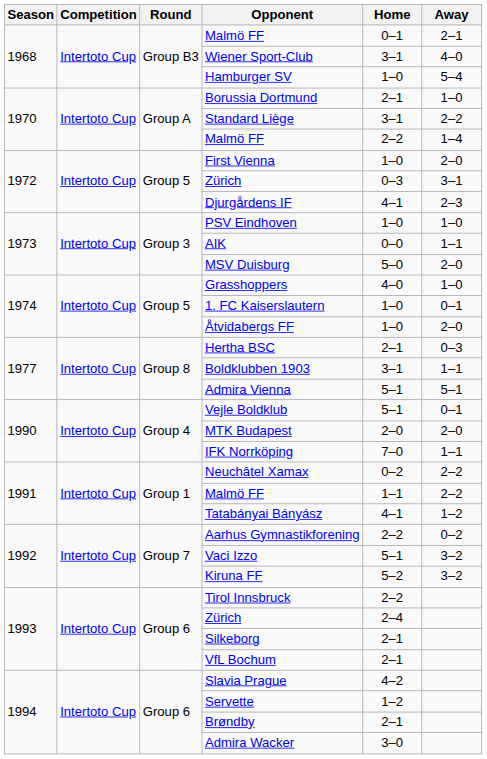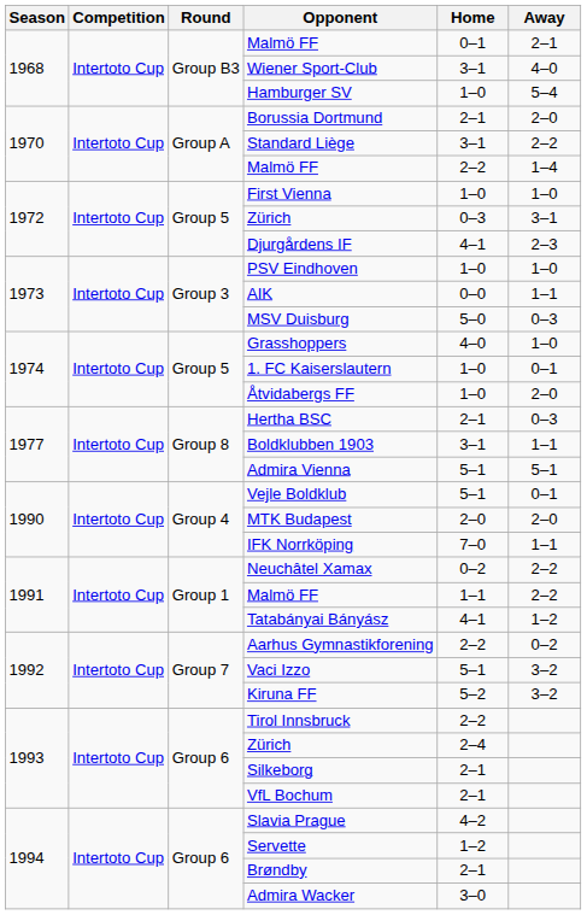Borussia Dortmund | Away: 1–0 -> 2–0
First Vienna | Away: 2–0 -> 1–0
MSV Duisburg | Away: 2–0 -> 0–3
